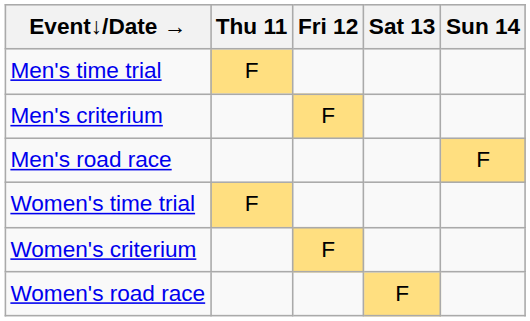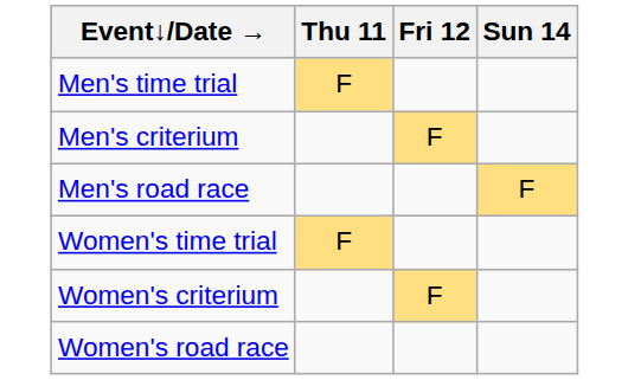- column: Sat 13 | F
